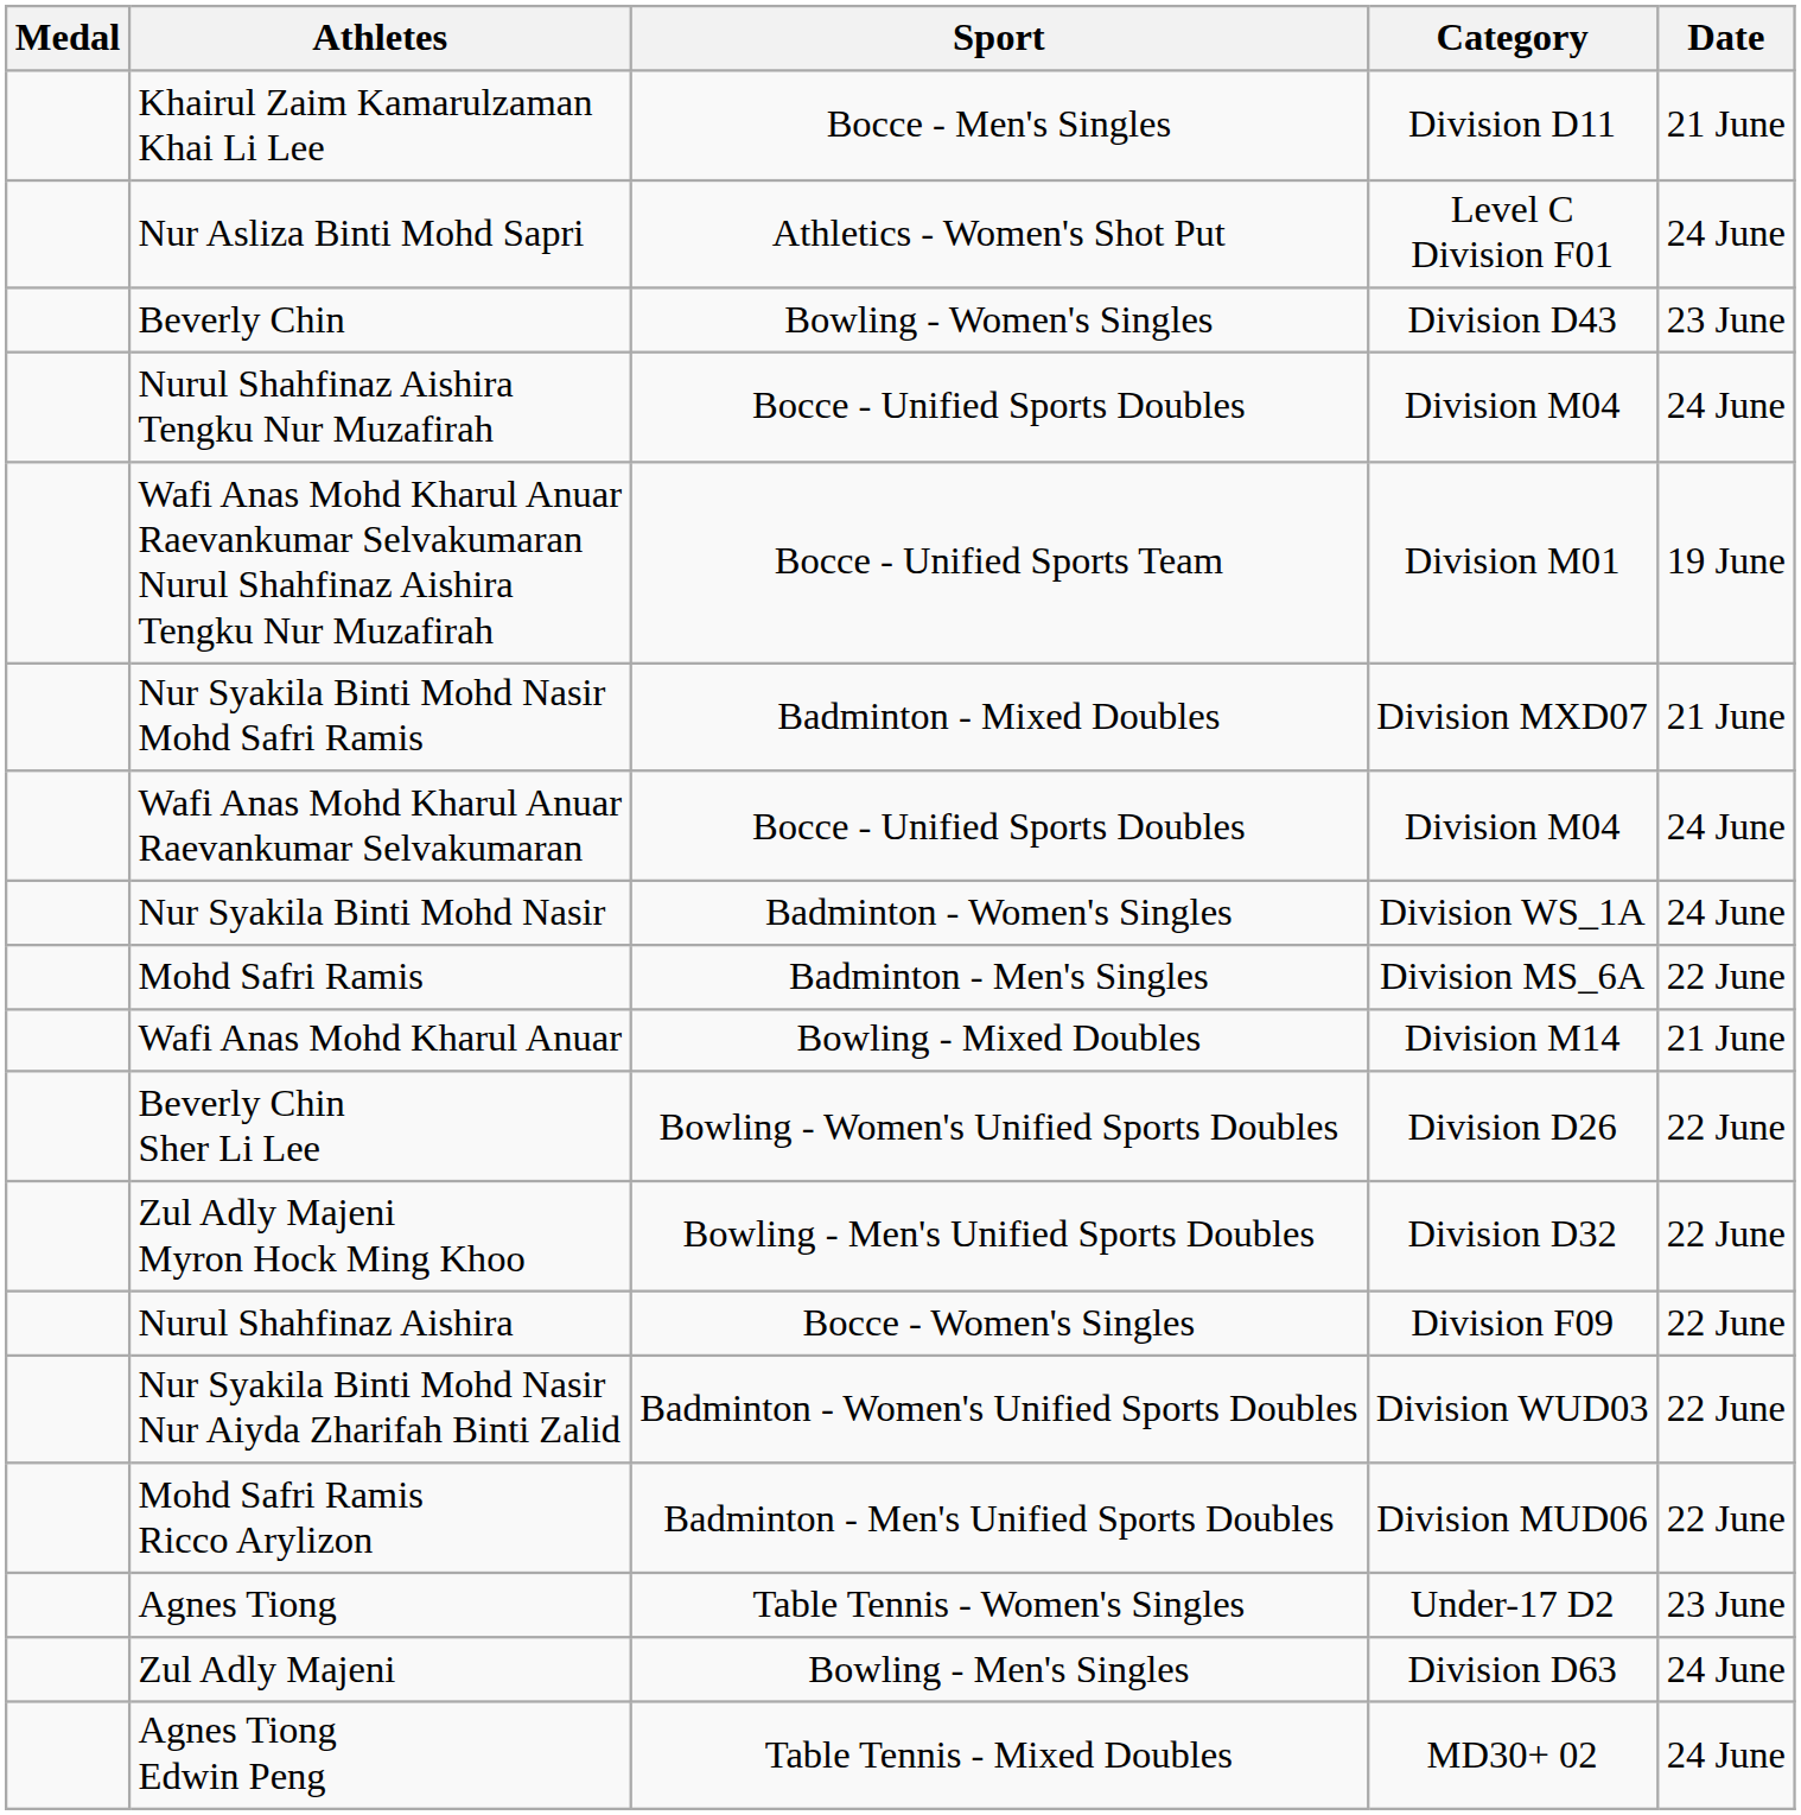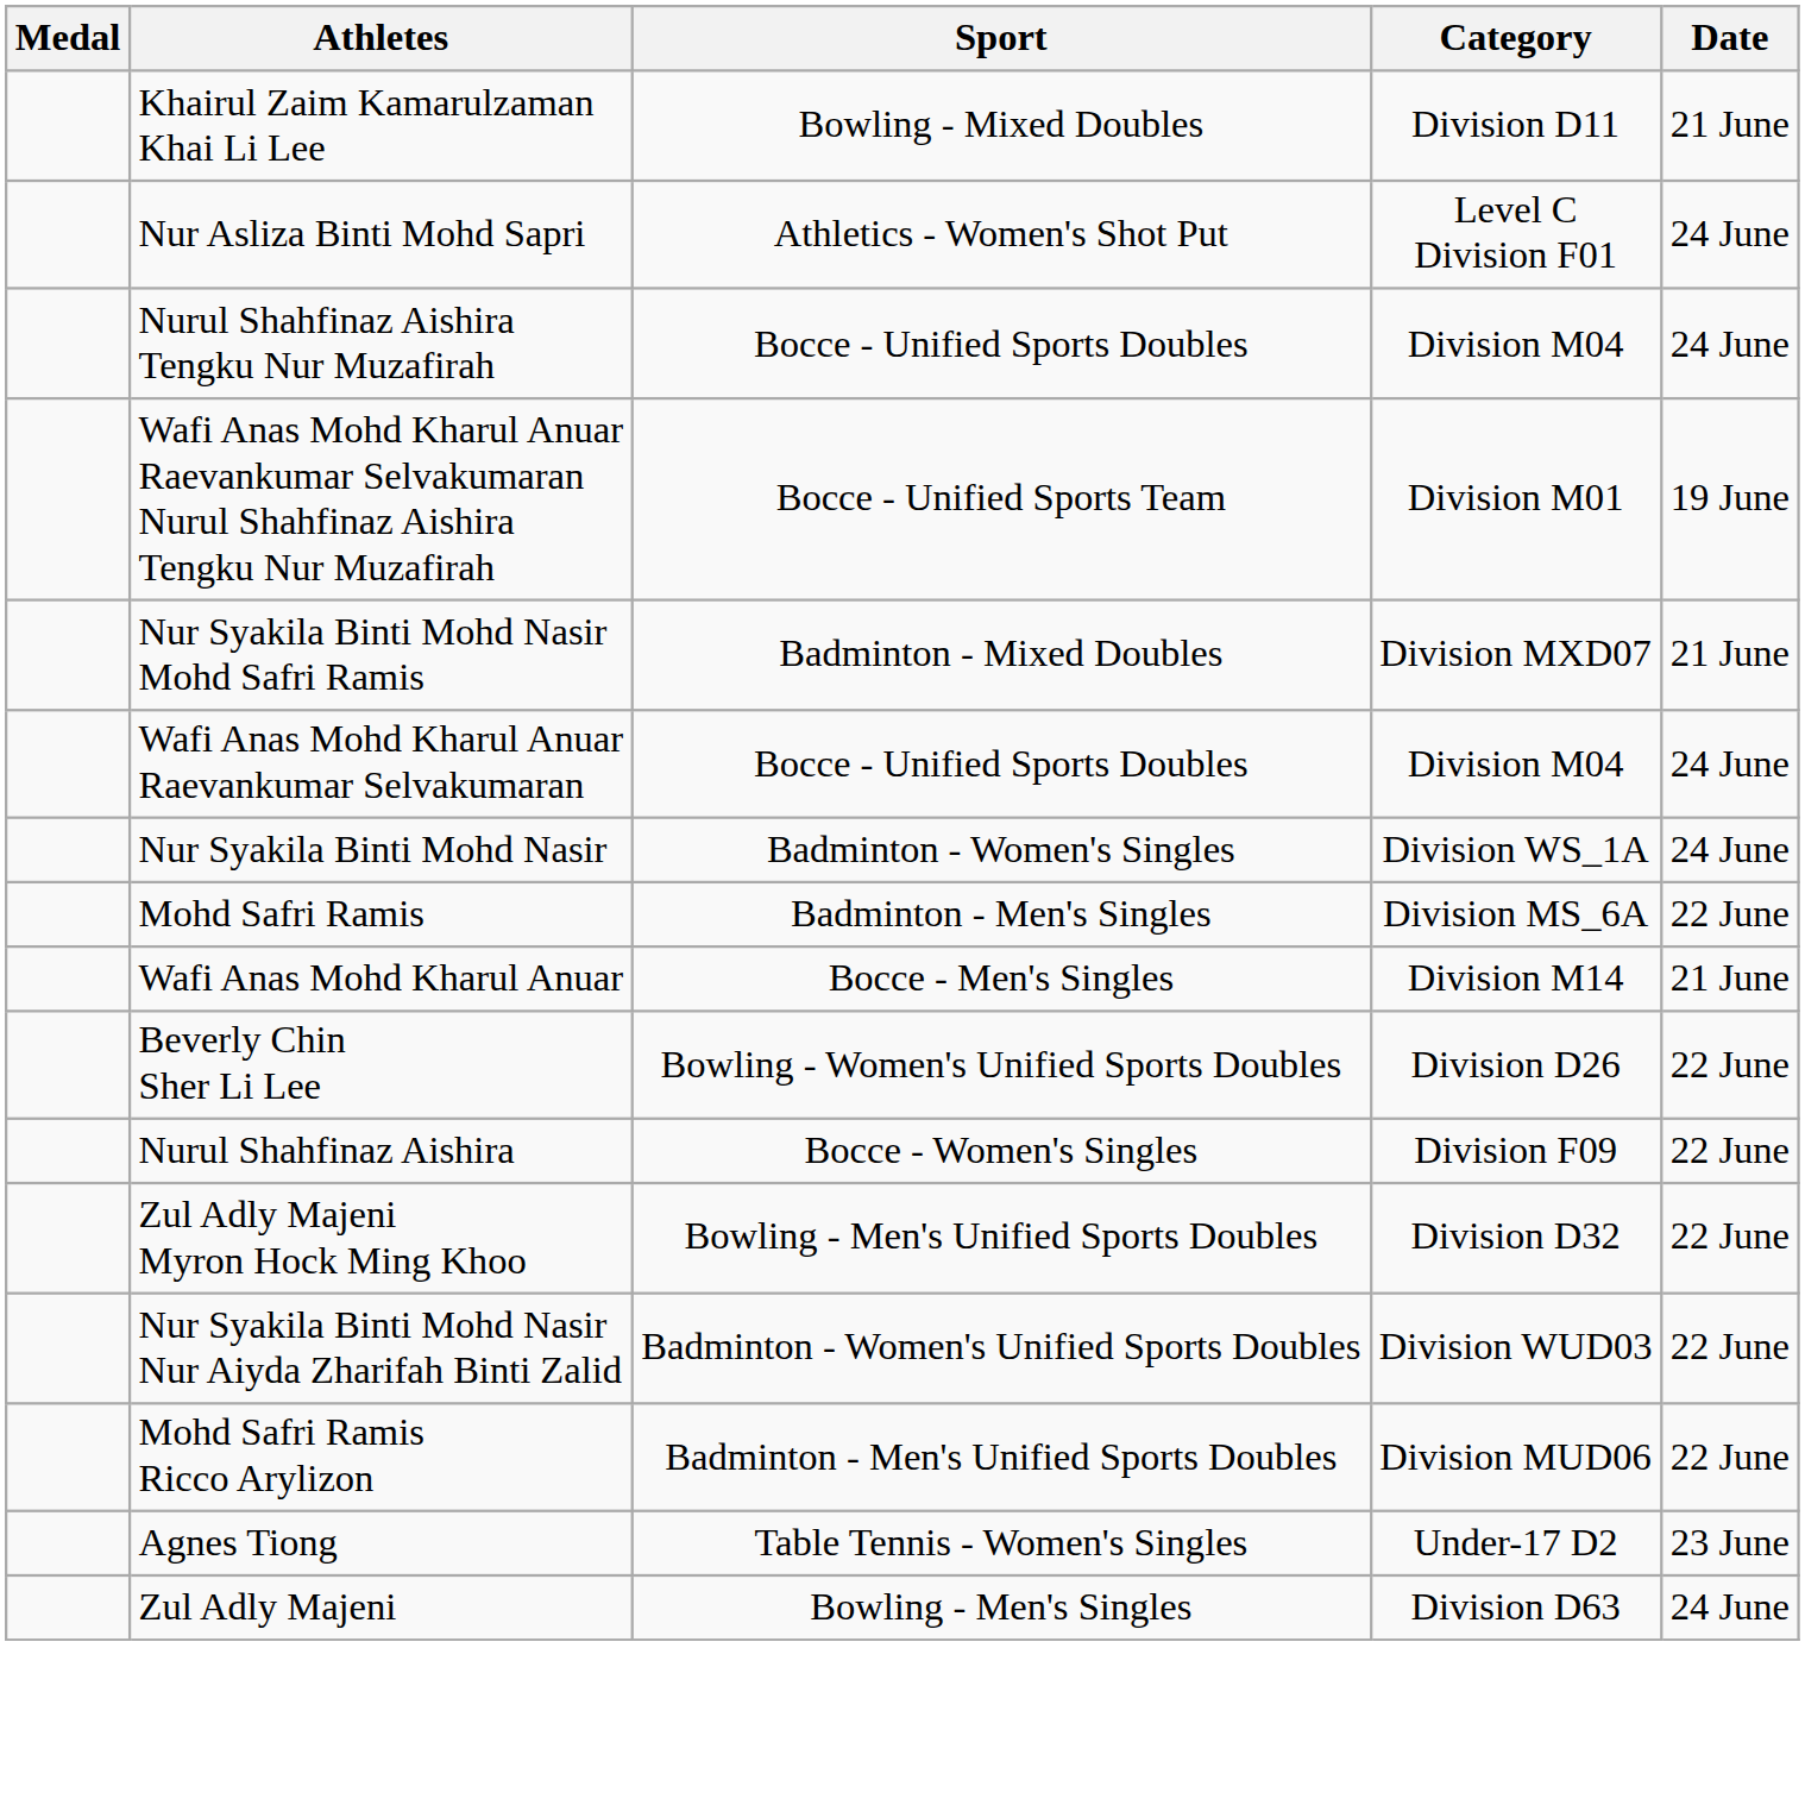Khairul Zaim Kamarulzaman Khai Li Lee | Sport: Bocce - Men's Singles -> Bowling - Mixed Doubles
- row: Beverly Chin | Bowling - Women's Singles | Division D43 | 23 June
Wafi Anas Mohd Kharul Anuar | Sport: Bowling - Mixed Doubles -> Bocce - Men's Singles
rows swapped: Zul Adly Majeni Myron Hock Ming Khoo <-> Nurul Shahfinaz Aishira
- row: Agnes Tiong Edwin Peng | Table Tennis - Mixed Doubles | MD30+ 02 | 24 June
